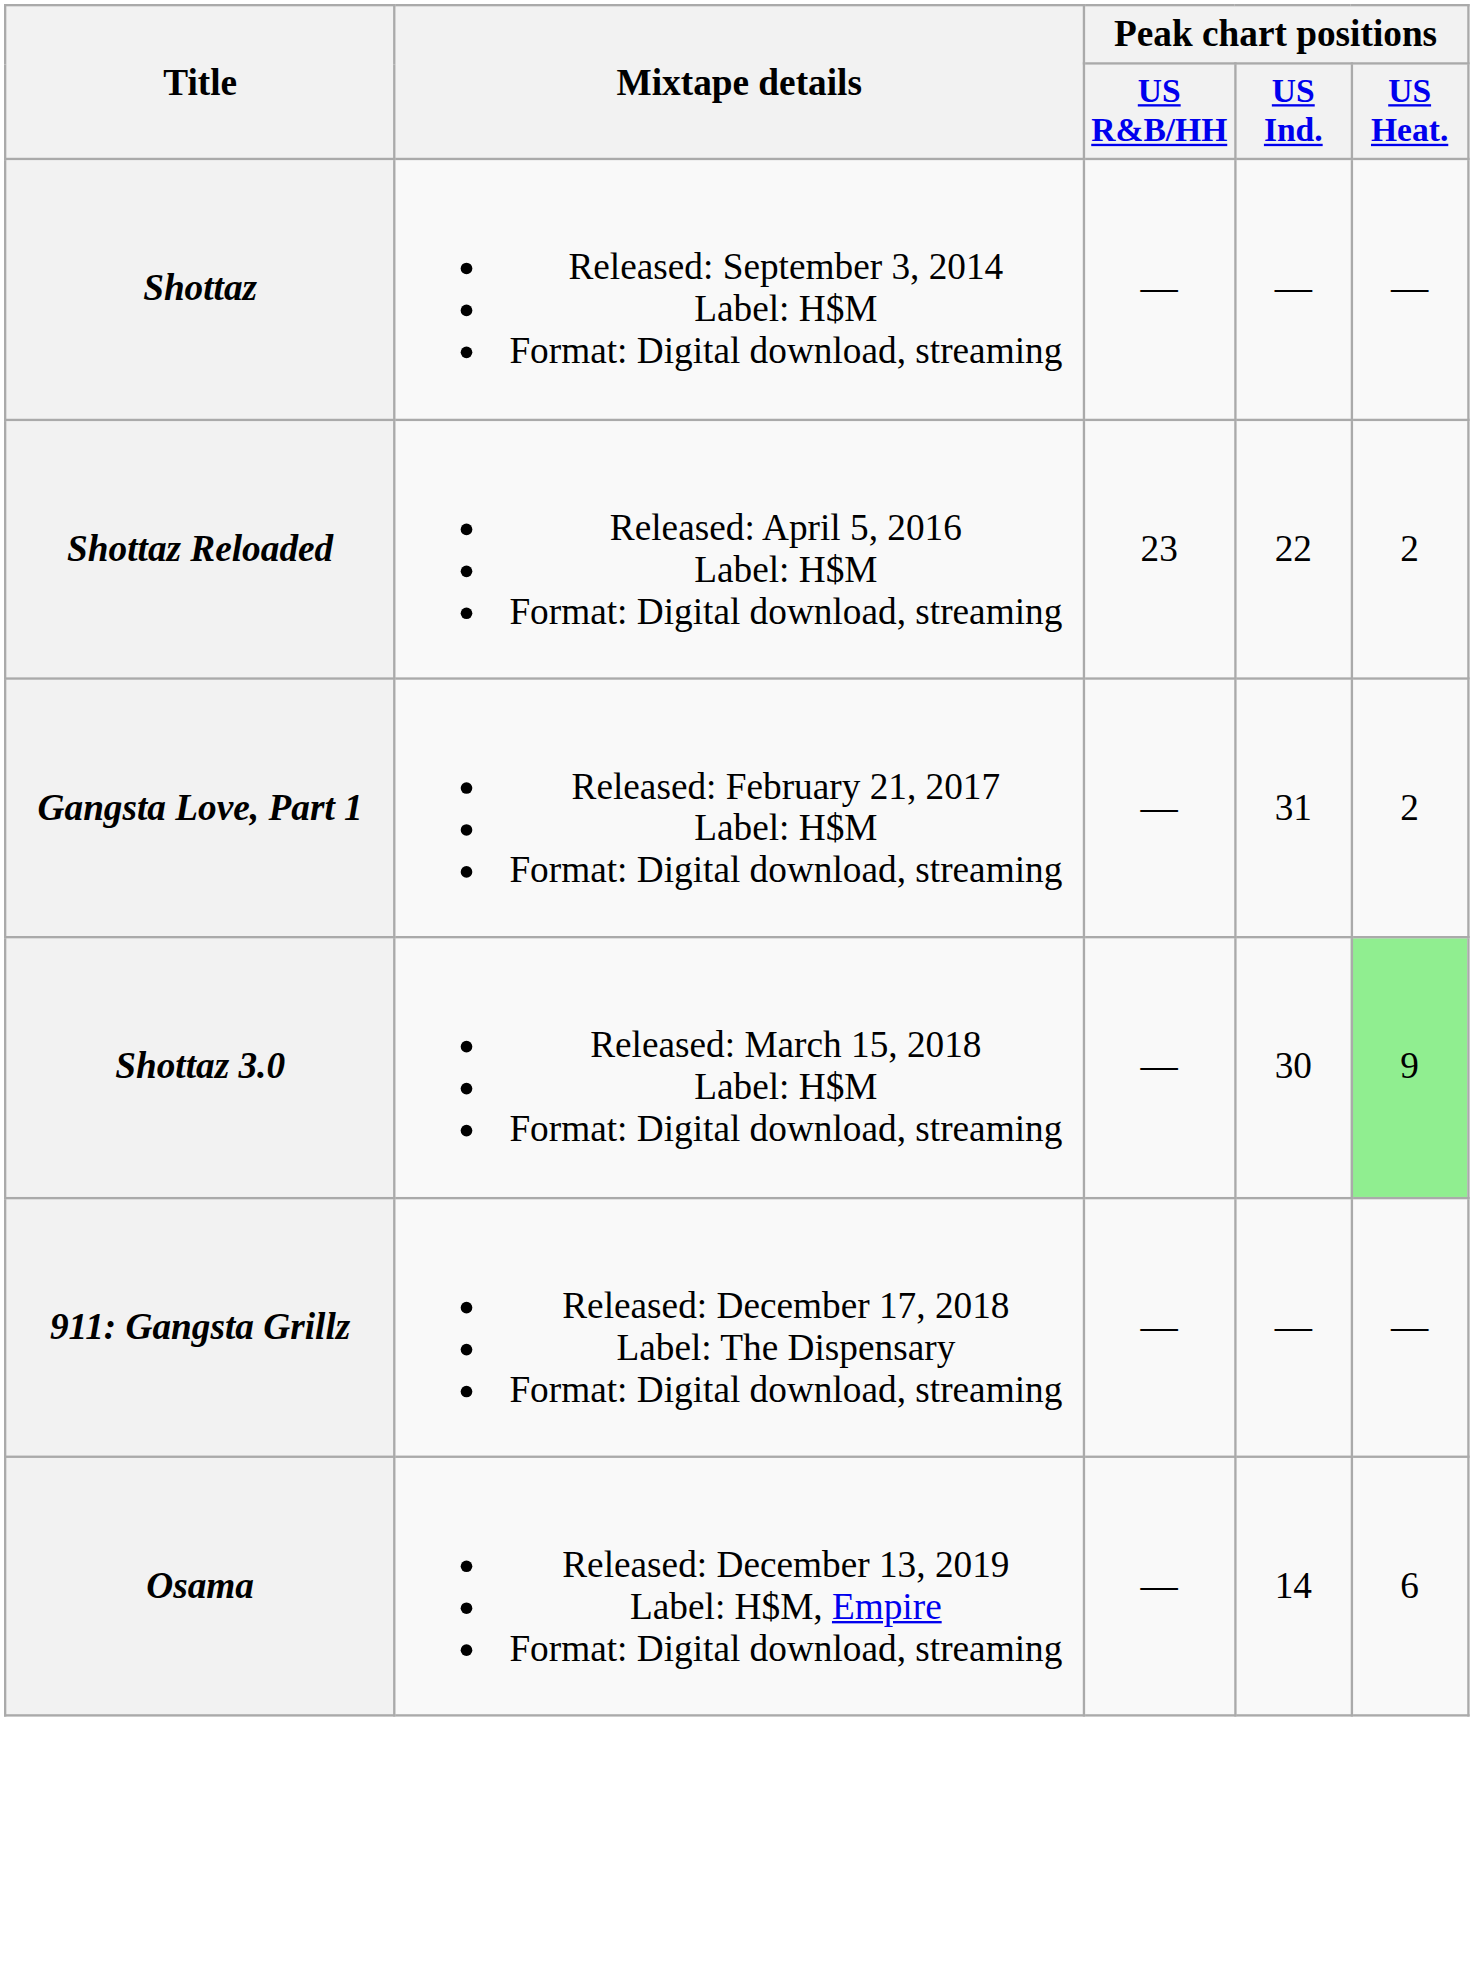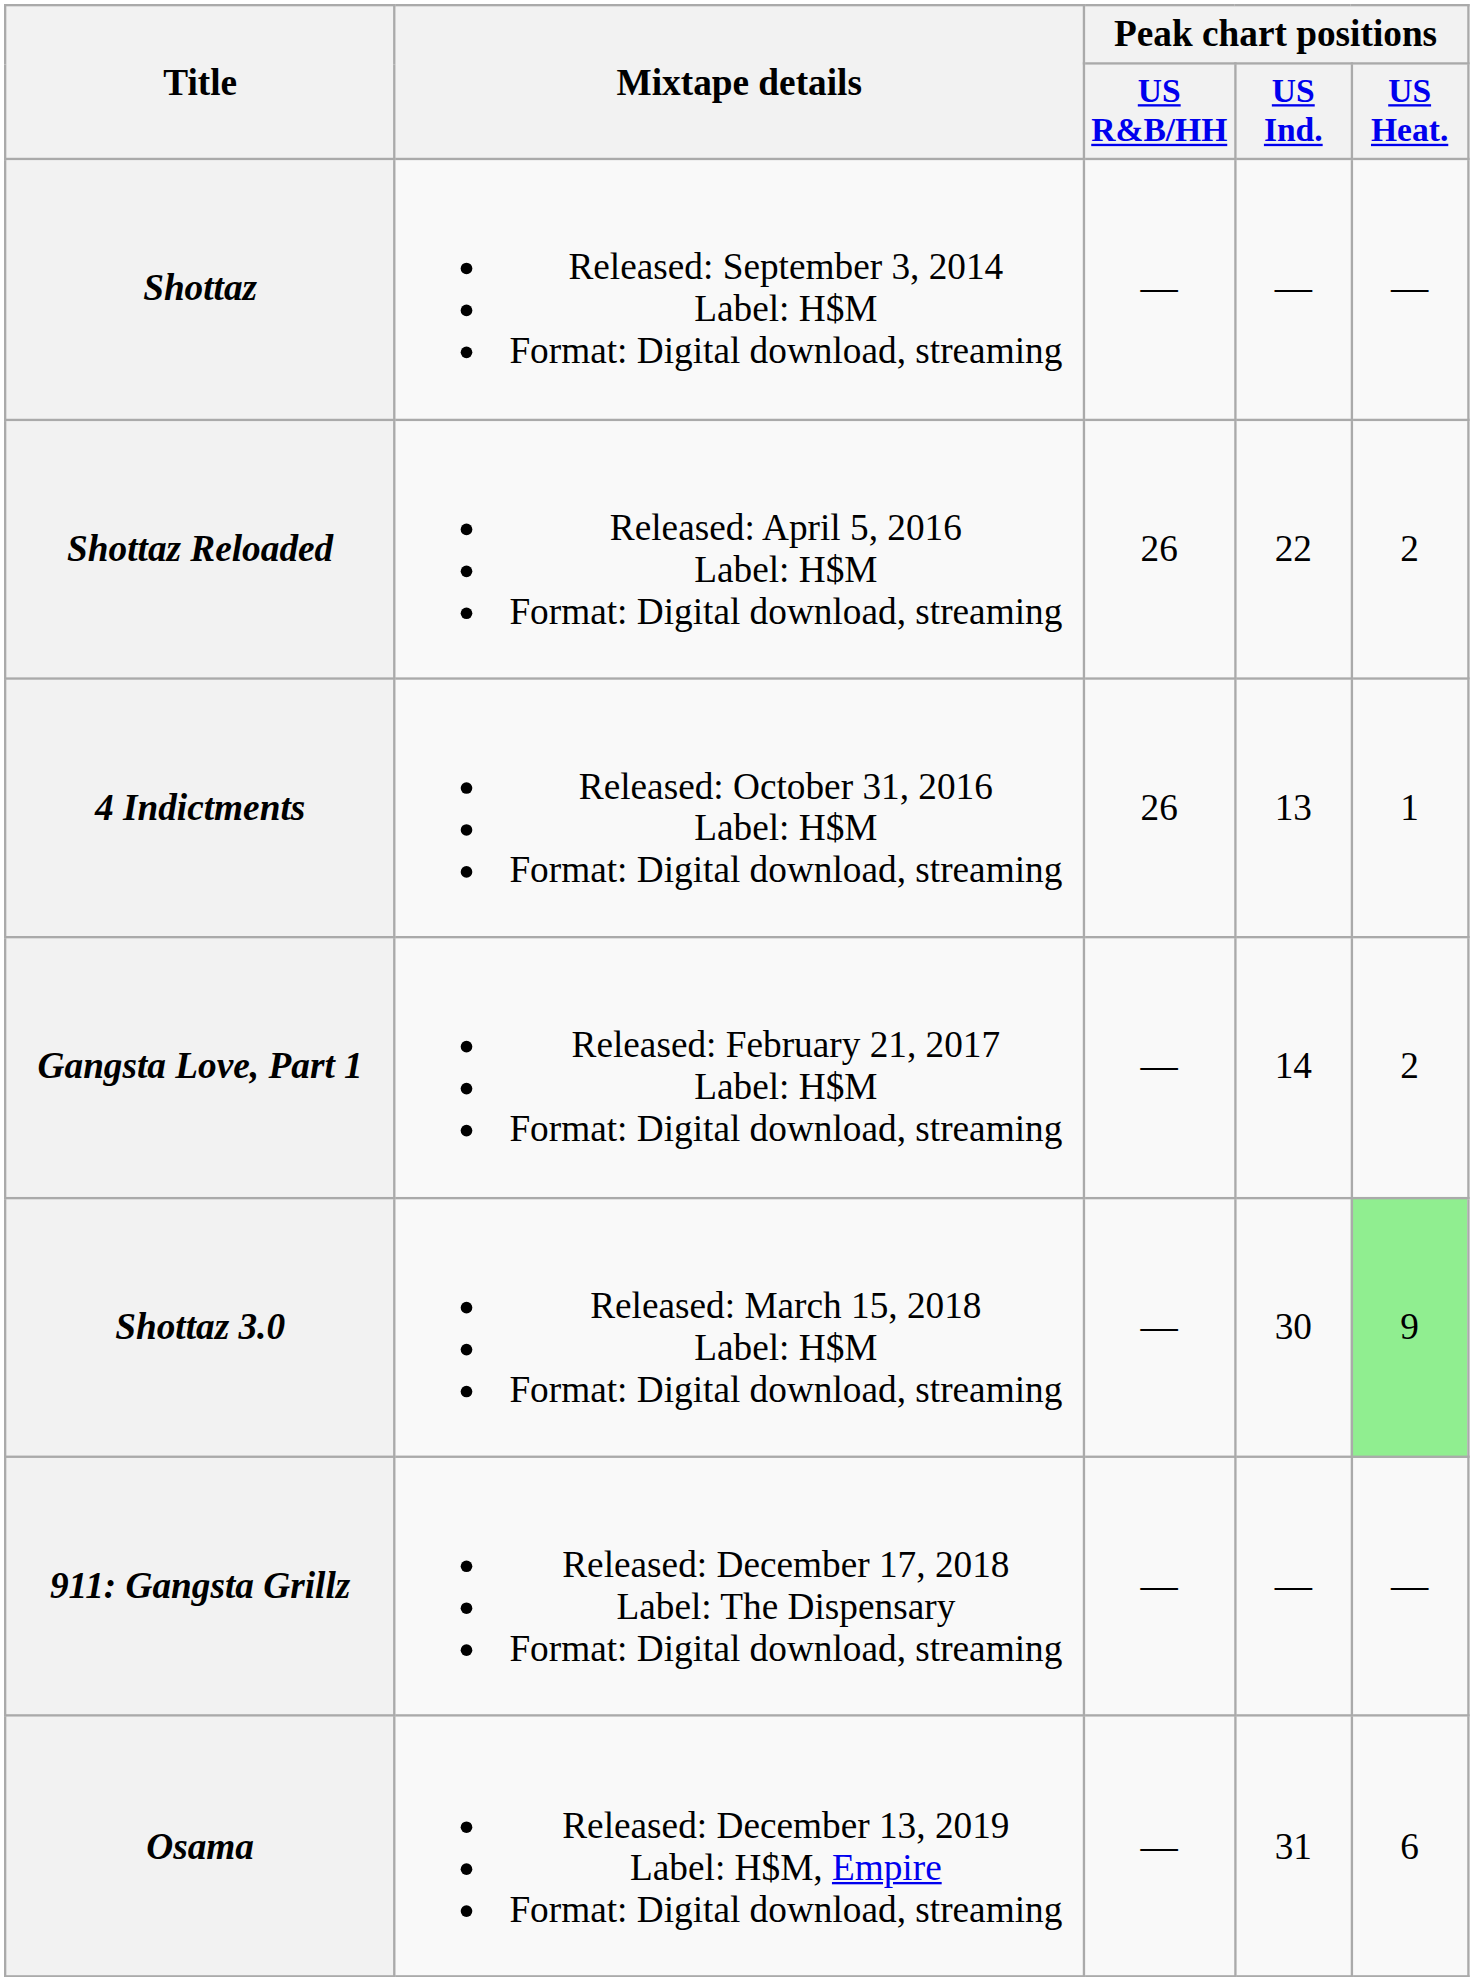Shottaz Reloaded | Peak chart positions / US R&B/HH: 23 -> 26
+ row: 4 Indictments | Released: October 31, 2016 Label: H$M Format: Digital download, streaming | 26 | 13 | 1
Gangsta Love, Part 1 | Peak chart positions / US Ind.: 31 -> 14
Osama | Peak chart positions / US Ind.: 14 -> 31
